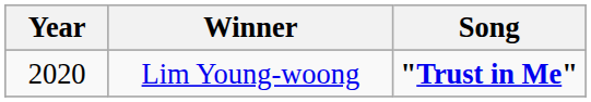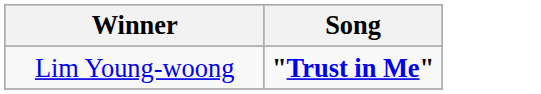- column: Year | 2020
